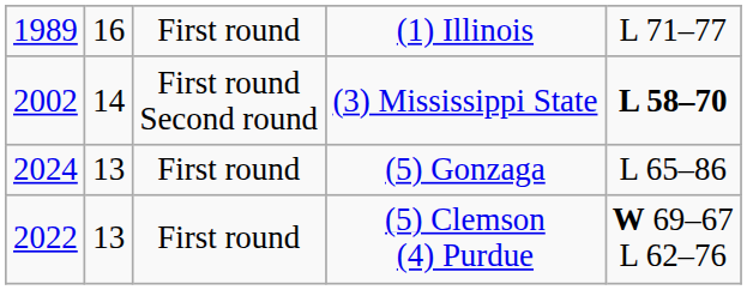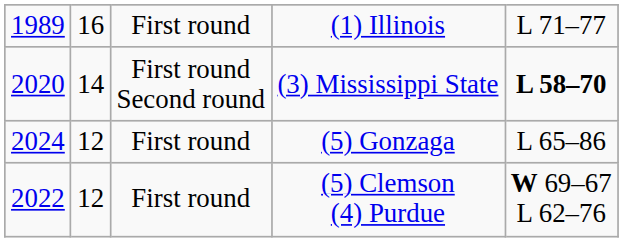(3) Mississippi State | column 1: 2002 -> 2020
(5) Gonzaga | column 2: 13 -> 12
(5) Clemson (4) Purdue | column 2: 13 -> 12
